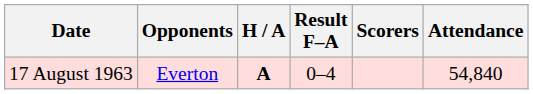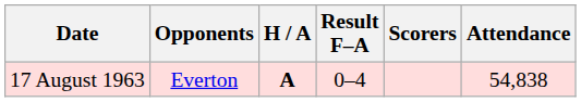17 August 1963 | Attendance: 54,840 -> 54,838
